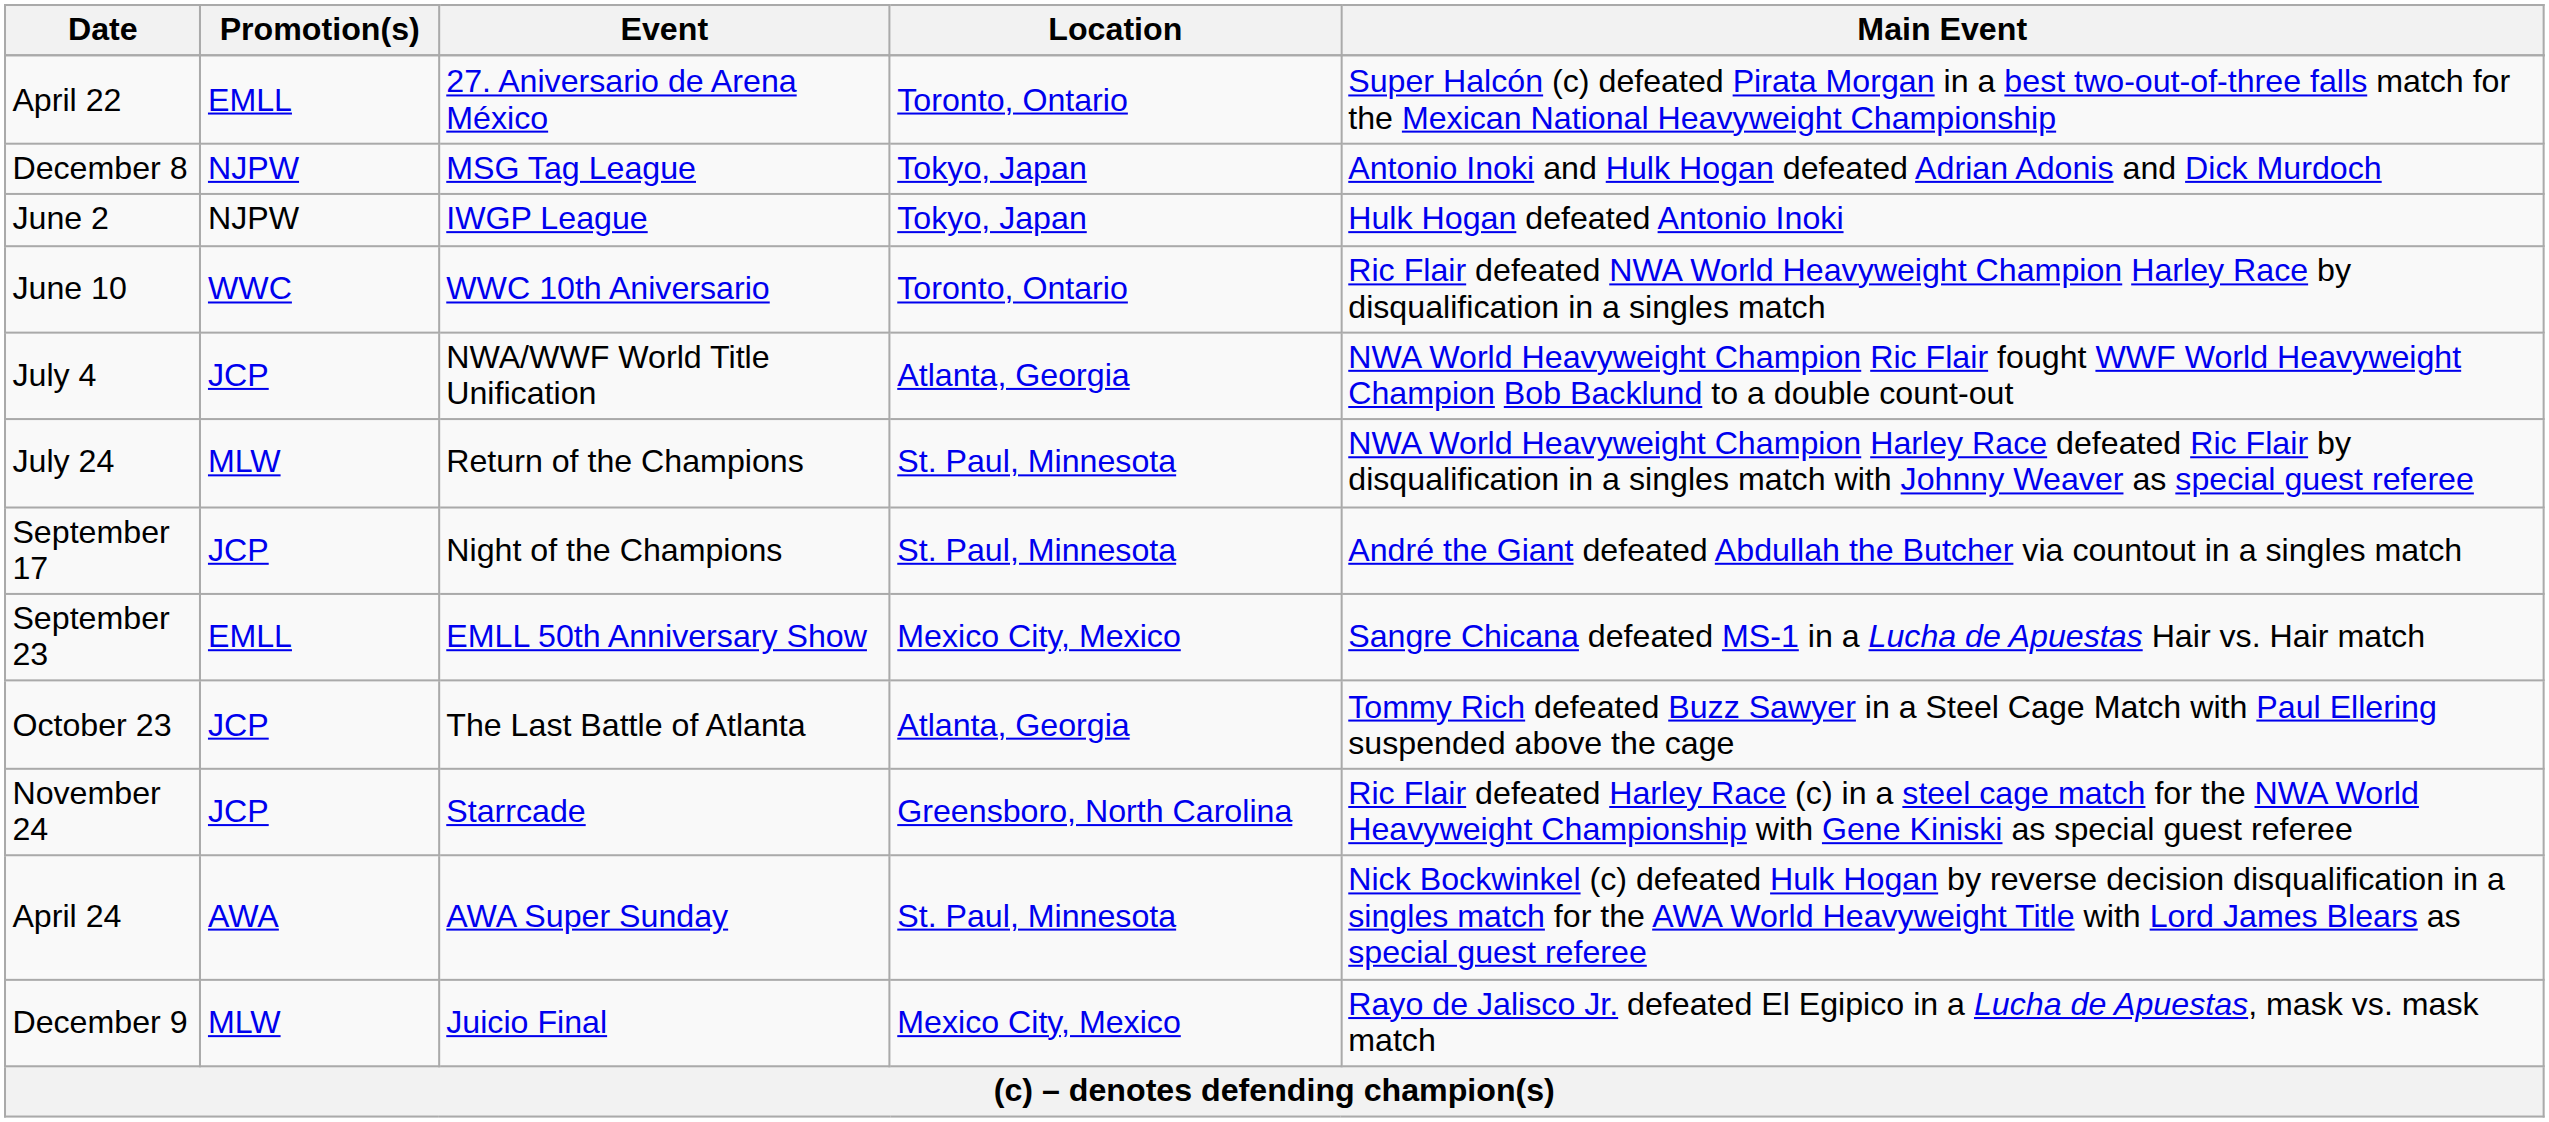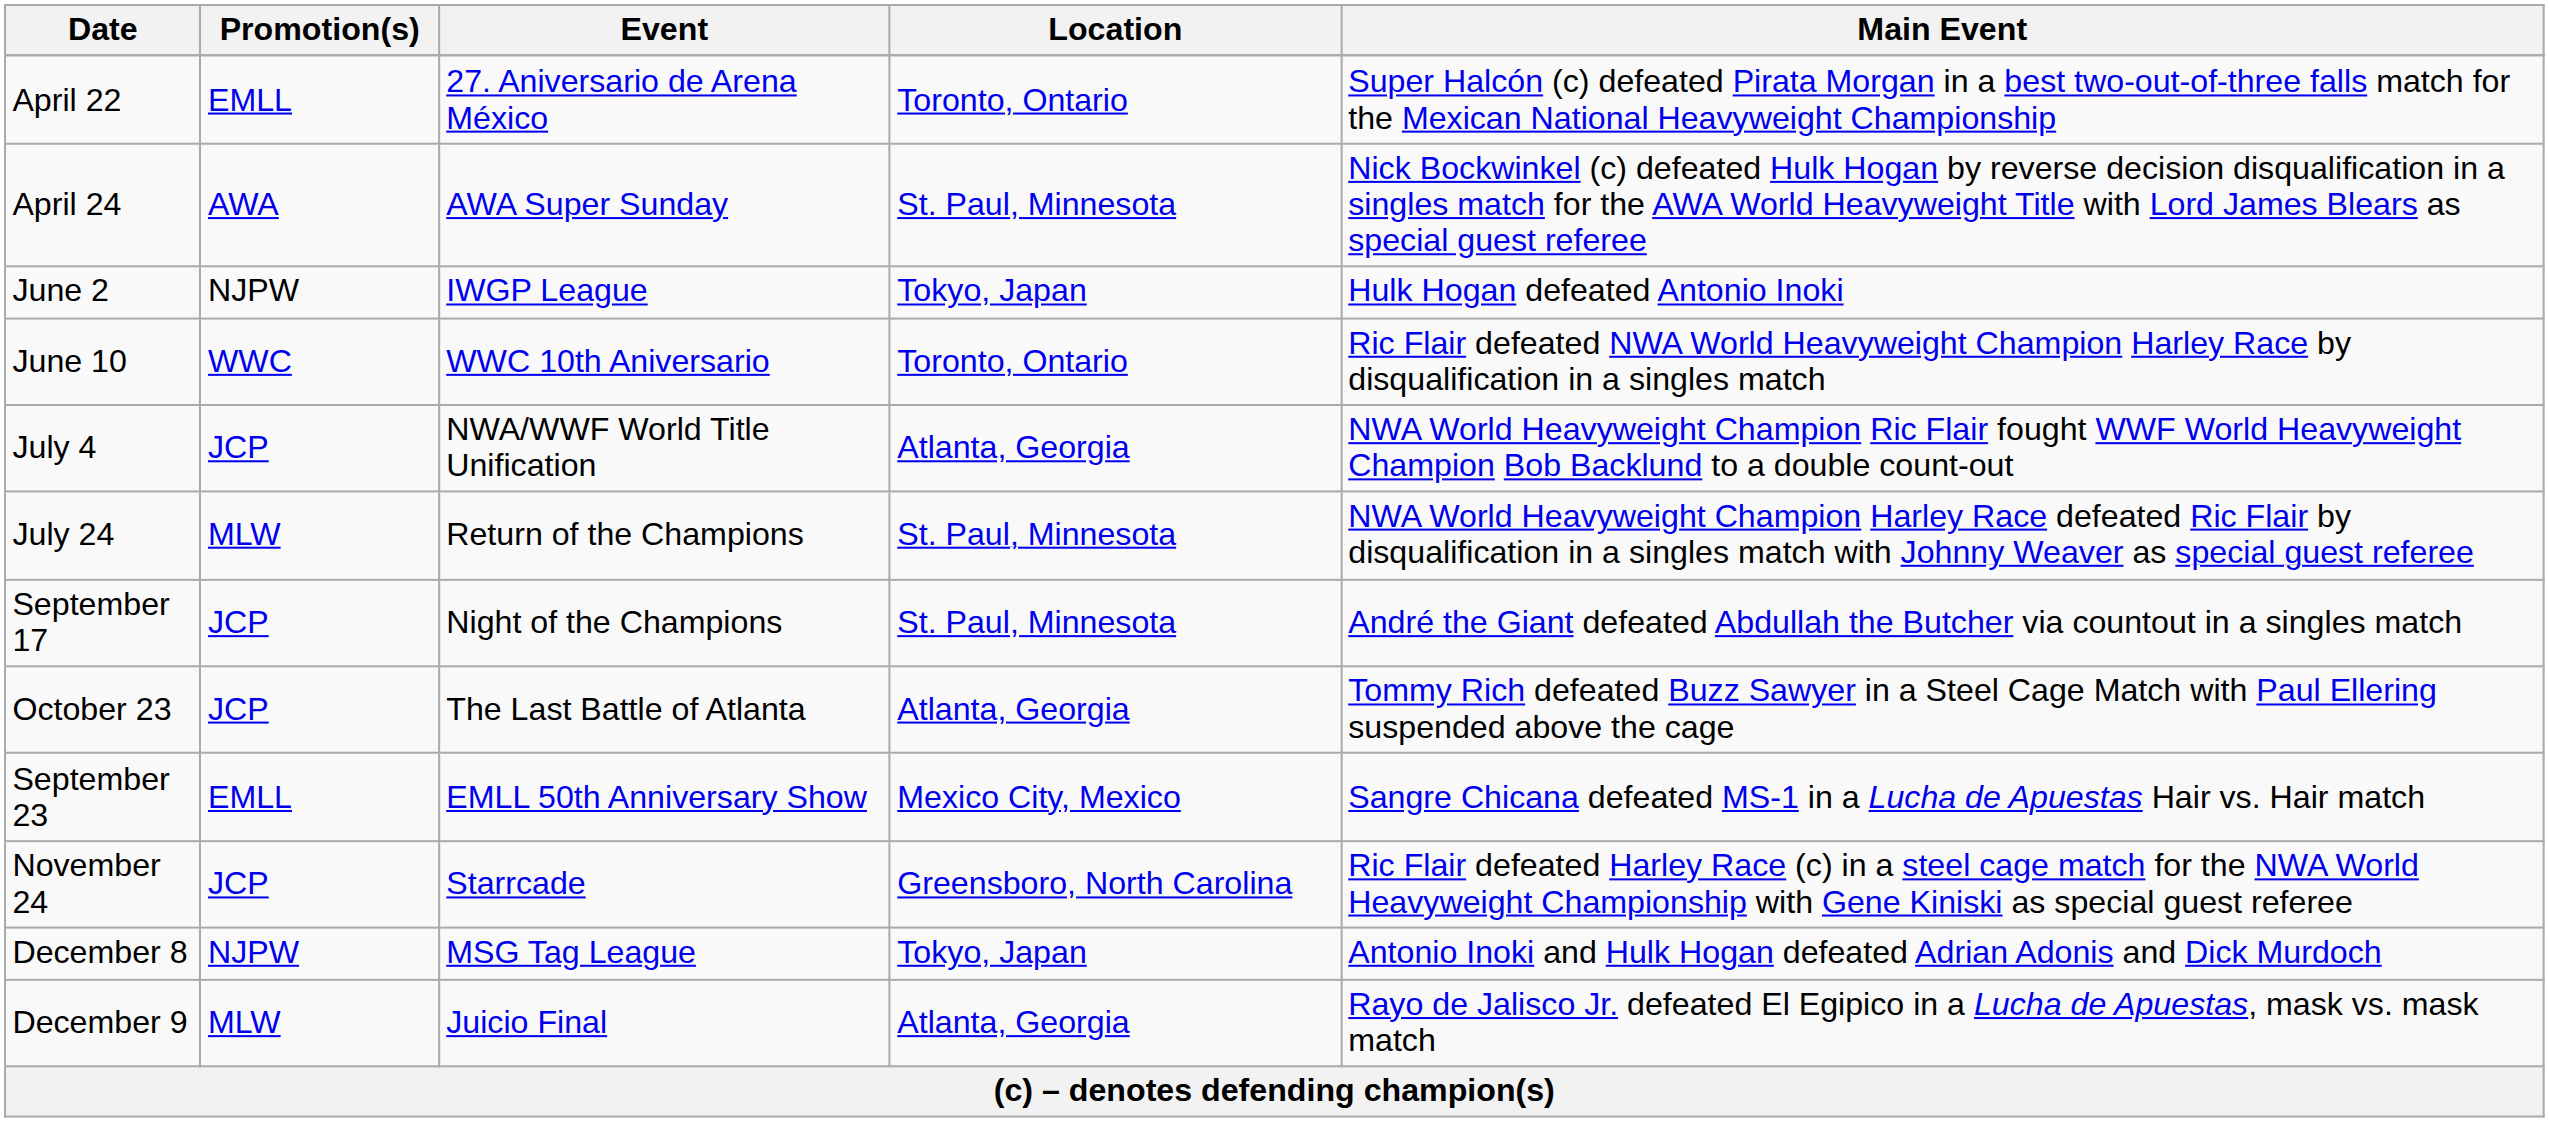rows swapped: April 24 <-> December 8
rows swapped: September 23 <-> October 23
December 9 | Location: Mexico City, Mexico -> Atlanta, Georgia
